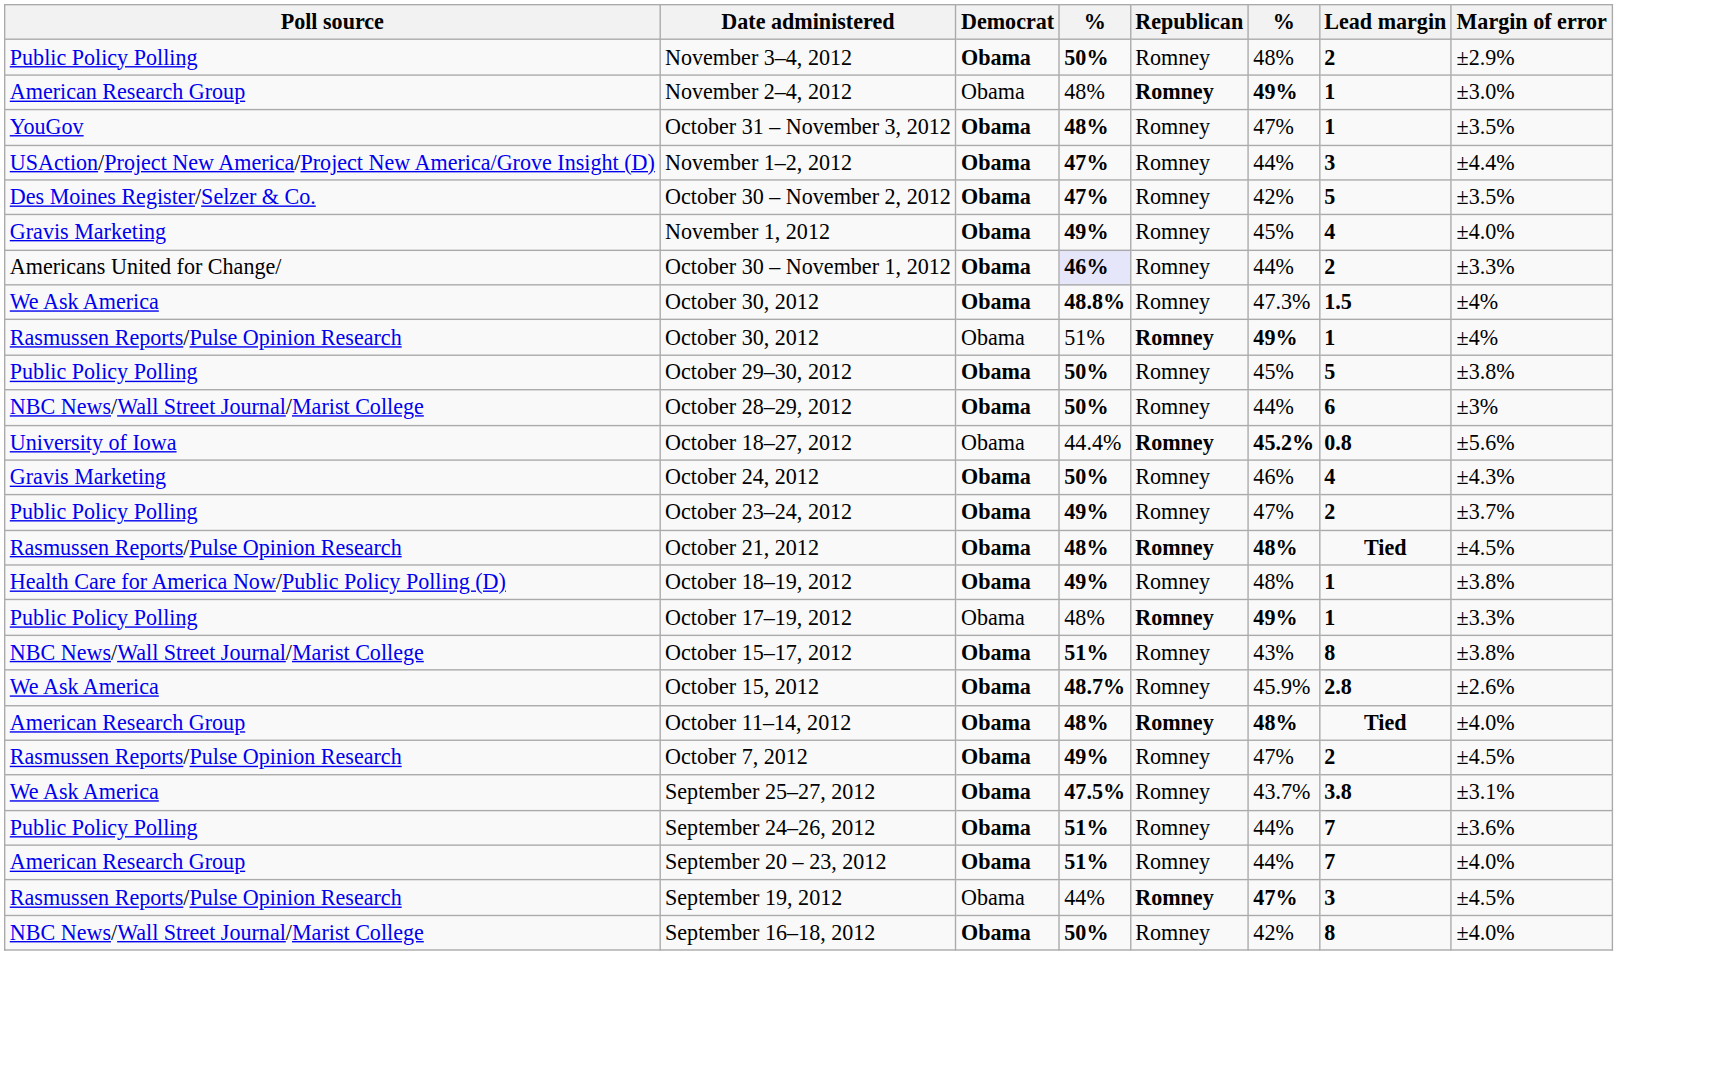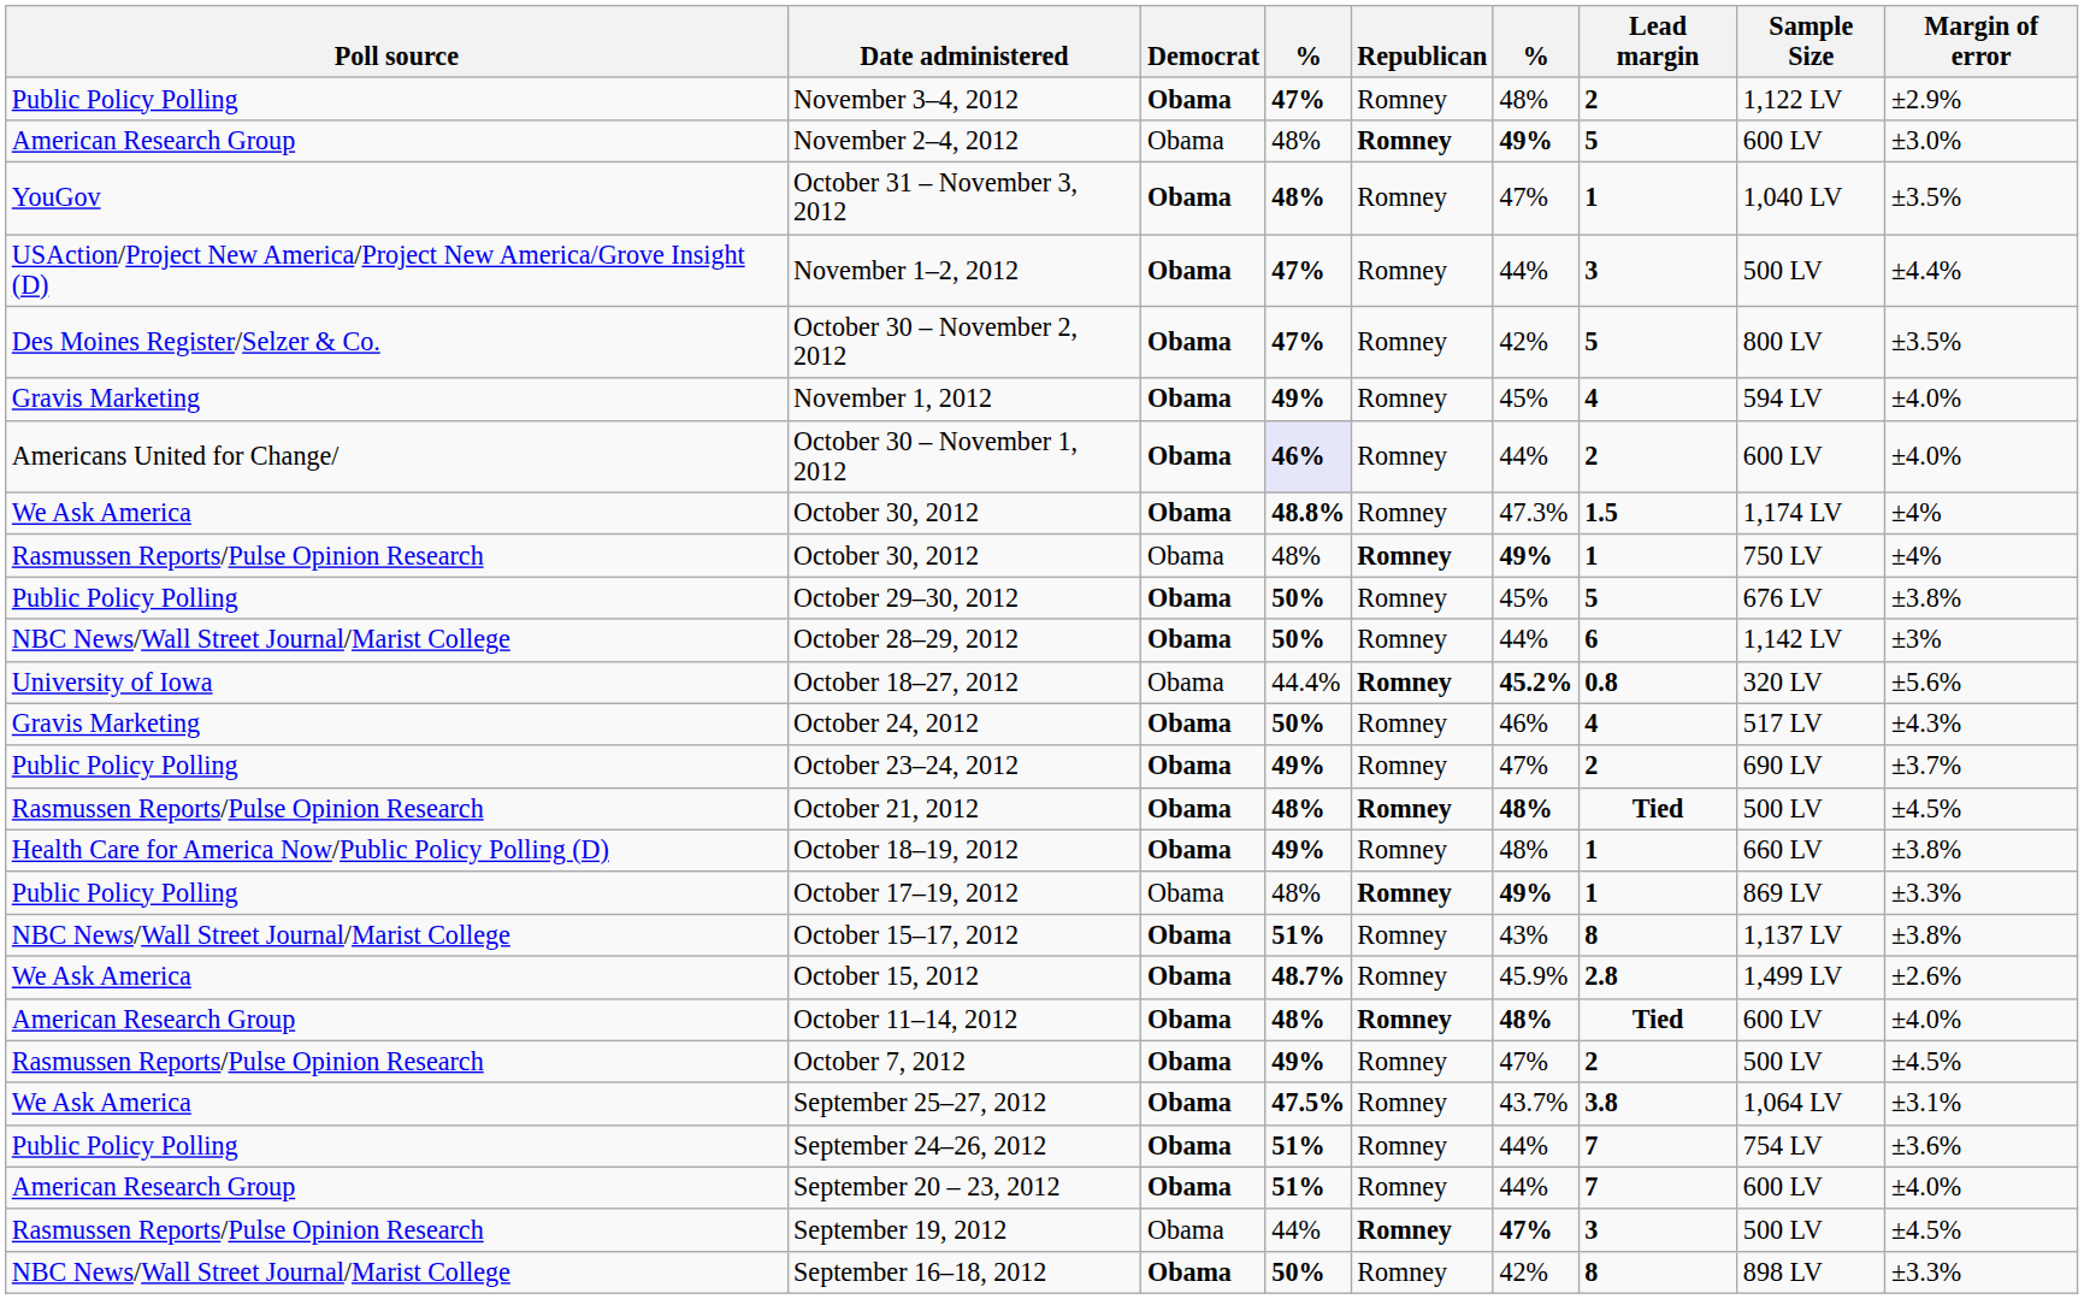+ column: Sample Size | 1,122 LV | 600 LV | 1,040 LV | 500 LV | 800 LV | 594 LV | 600 LV | 1,174 LV | 750 LV | 676 LV | 1,142 LV | 320 LV | 517 LV | 690 LV | 500 LV | 660 LV | 869 LV | 1,137 LV | 1,499 LV | 600 LV | 500 LV | 1,064 LV | 754 LV | 600 LV | 500 LV | 898 LV
November 3–4, 2012 | column 4: 50% -> 47%
November 2–4, 2012 | Lead margin: 1 -> 5
October 30 – November 1, 2012 | Margin of error: ±3.3% -> ±4.0%
Rasmussen Reports/Pulse Opinion Research / October 30, 2012 | column 4: 51% -> 48%
September 16–18, 2012 | Margin of error: ±4.0% -> ±3.3%
